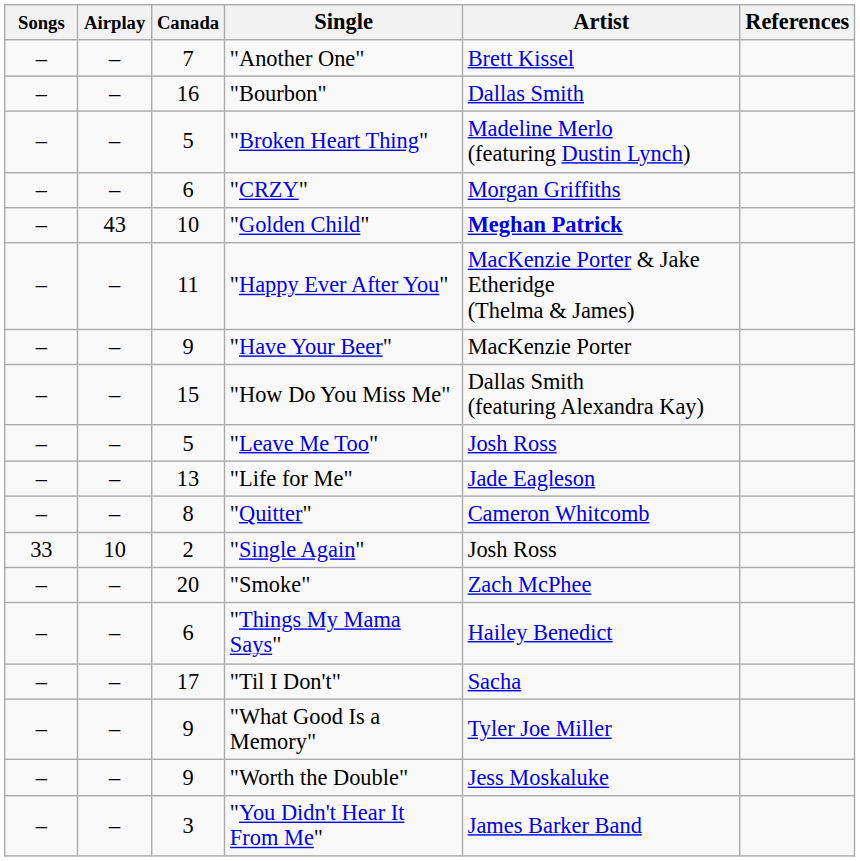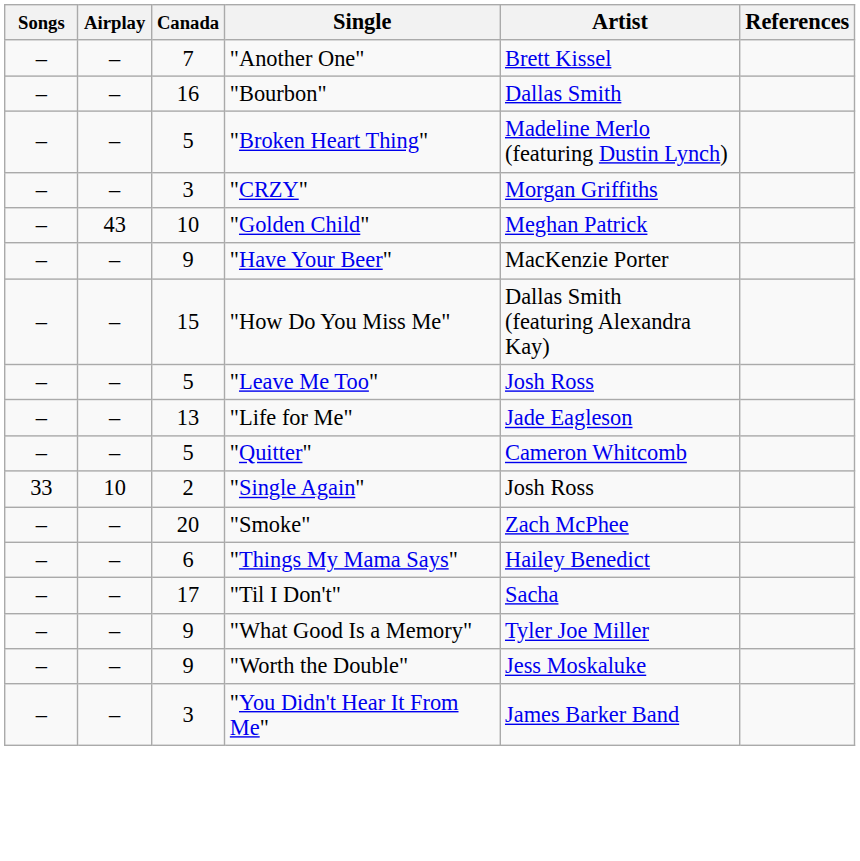"CRZY" | Canada: 6 -> 3
"Golden Child" | Artist: bold -> normal
- row: – | – | 11 | "Happy Ever After You" | MacKenzie Porter & Jake Etheridge (Thelma & James)
"Quitter" | Canada: 8 -> 5
